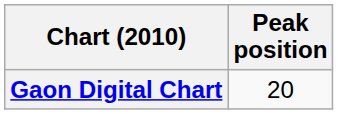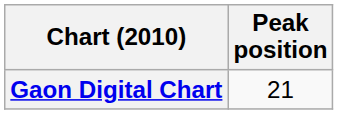Gaon Digital Chart | Peak position: 20 -> 21
